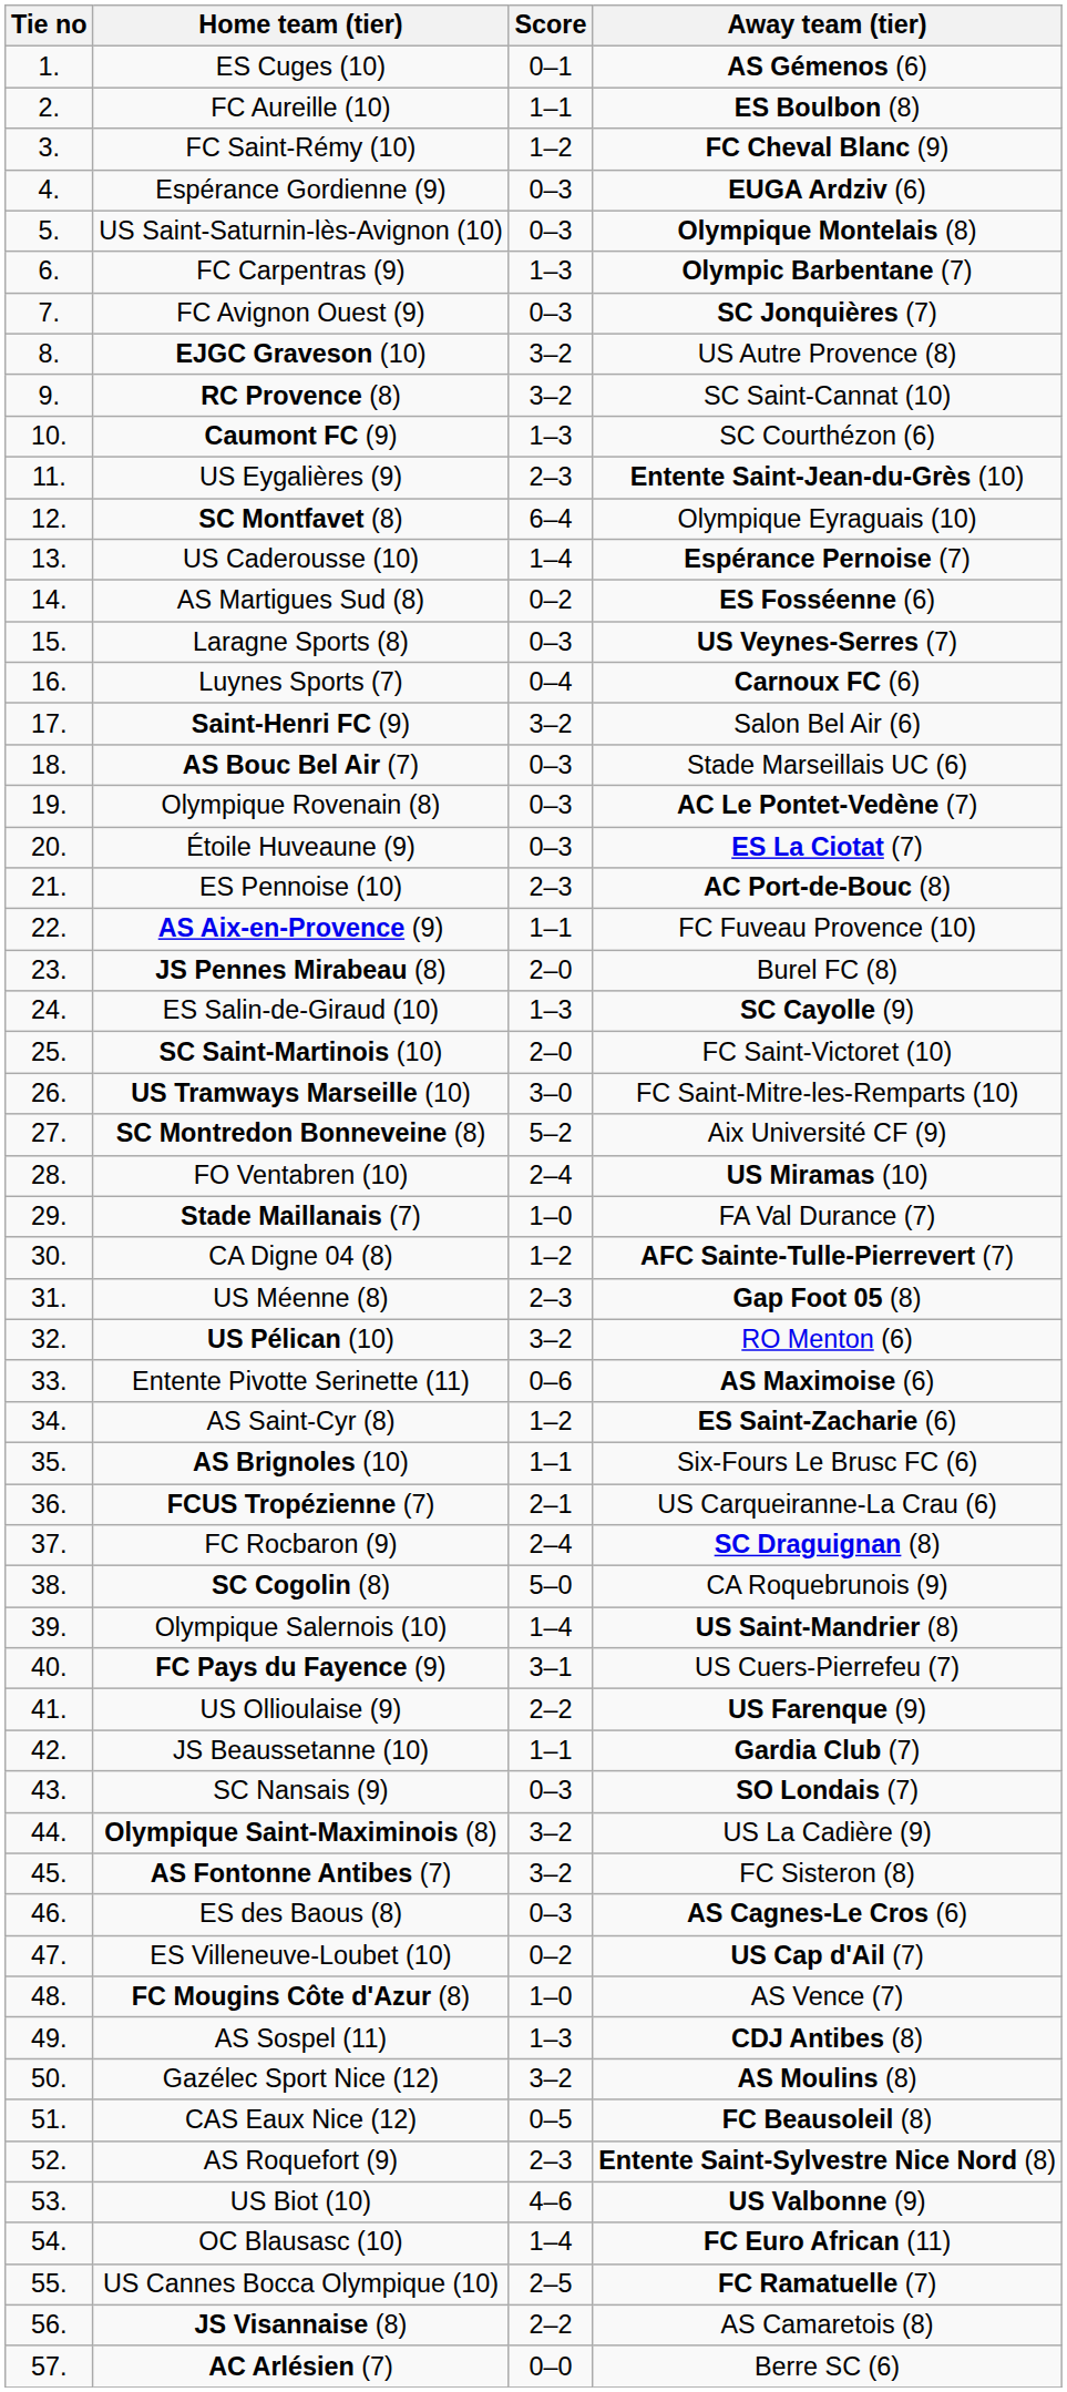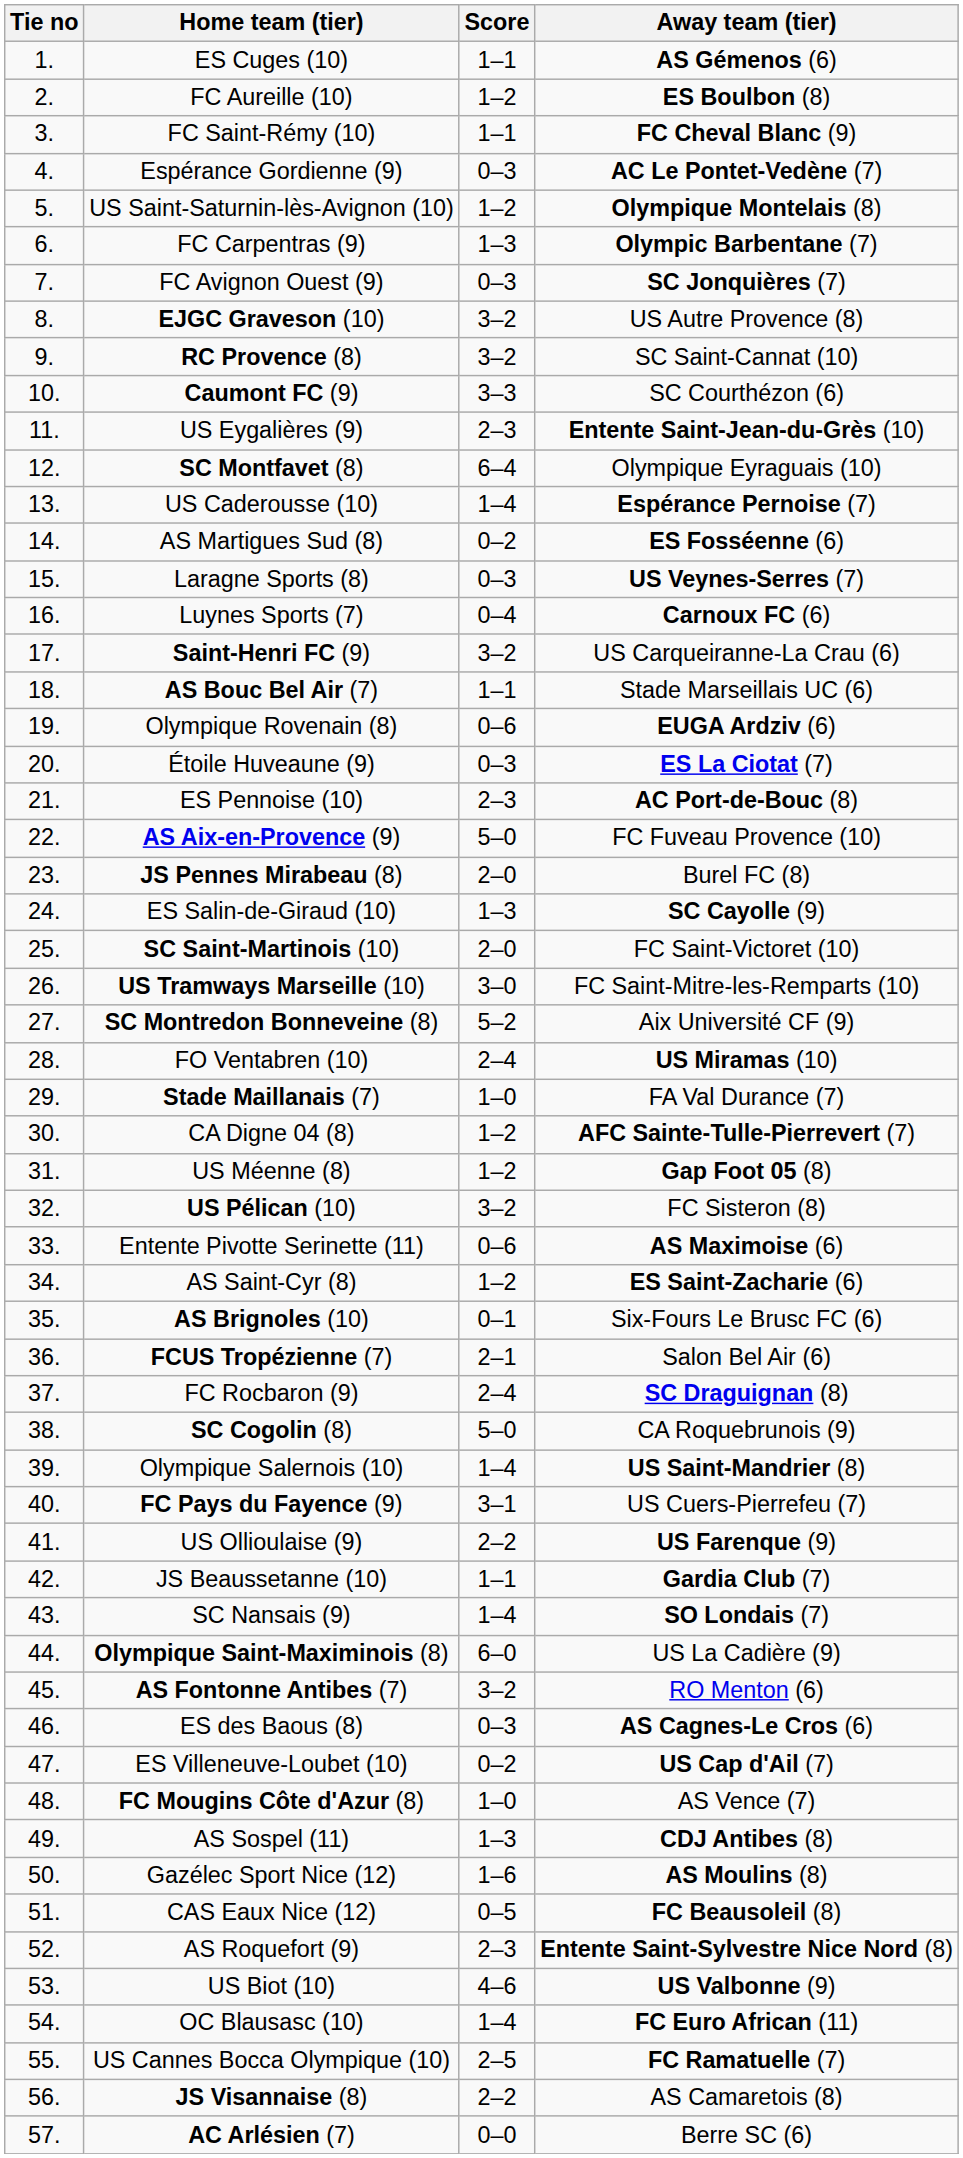ES Cuges (10) | Score: 0–1 -> 1–1
FC Aureille (10) | Score: 1–1 -> 1–2
FC Saint-Rémy (10) | Score: 1–2 -> 1–1
Espérance Gordienne (9) | Away team (tier): EUGA Ardziv (6) -> AC Le Pontet-Vedène (7)
US Saint-Saturnin-lès-Avignon (10) | Score: 0–3 -> 1–2
Caumont FC (9) | Score: 1–3 -> 3–3
Saint-Henri FC (9) | Away team (tier): Salon Bel Air (6) -> US Carqueiranne-La Crau (6)
AS Bouc Bel Air (7) | Score: 0–3 -> 1–1
Olympique Rovenain (8) | Score: 0–3 -> 0–6
Olympique Rovenain (8) | Away team (tier): AC Le Pontet-Vedène (7) -> EUGA Ardziv (6)
AS Aix-en-Provence (9) | Score: 1–1 -> 5–0
US Méenne (8) | Score: 2–3 -> 1–2
US Pélican (10) | Away team (tier): RO Menton (6) -> FC Sisteron (8)
AS Brignoles (10) | Score: 1–1 -> 0–1
FCUS Tropézienne (7) | Away team (tier): US Carqueiranne-La Crau (6) -> Salon Bel Air (6)
SC Nansais (9) | Score: 0–3 -> 1–4
Olympique Saint-Maximinois (8) | Score: 3–2 -> 6–0
AS Fontonne Antibes (7) | Away team (tier): FC Sisteron (8) -> RO Menton (6)
Gazélec Sport Nice (12) | Score: 3–2 -> 1–6
